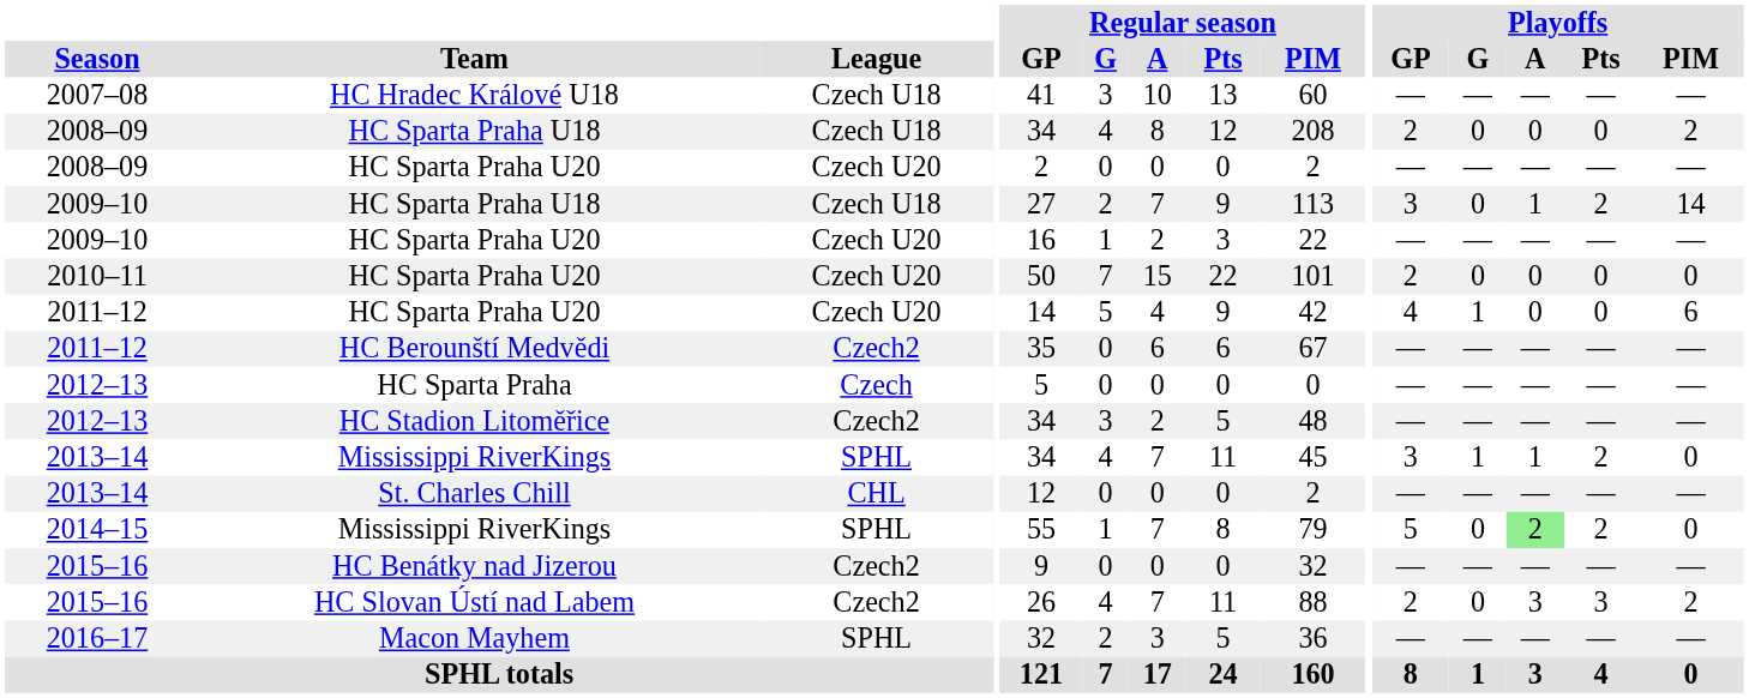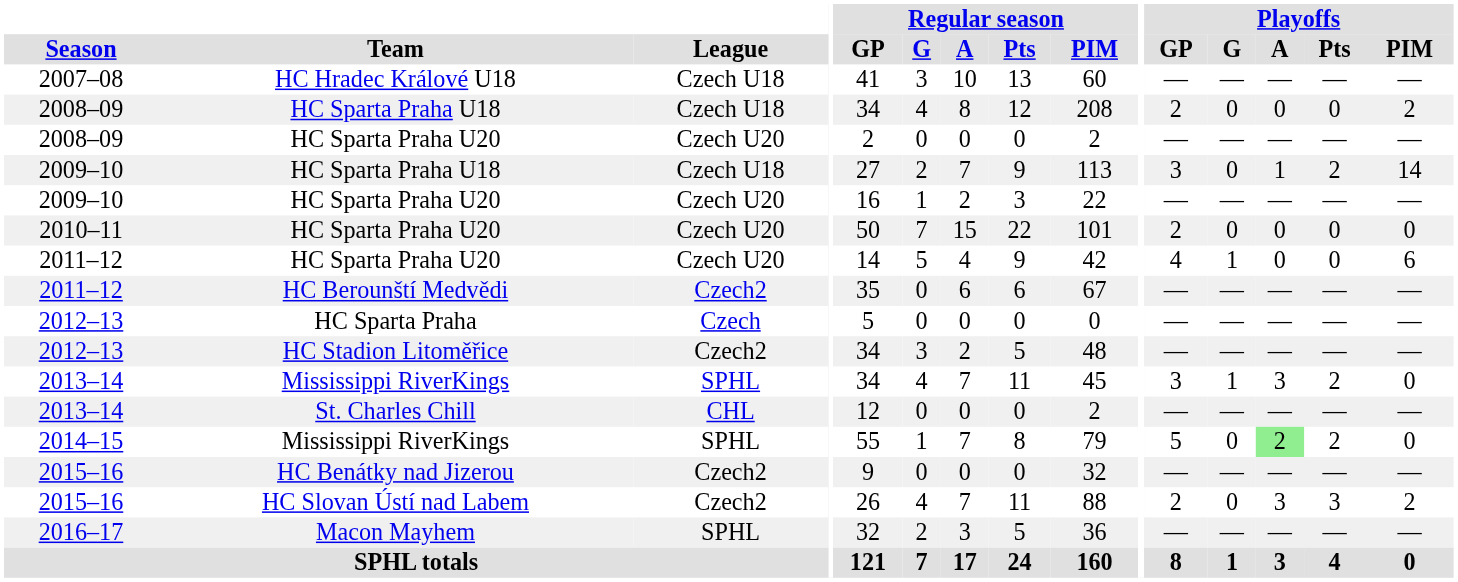2013–14 / Mississippi RiverKings | Playoffs / A: 1 -> 3
